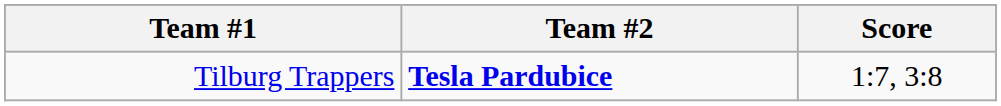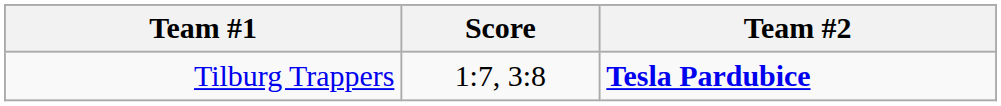columns swapped: Score <-> Team #2
